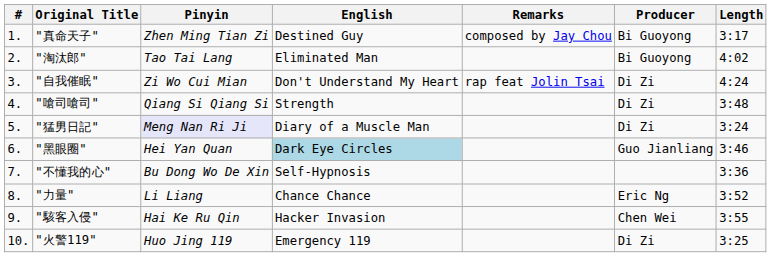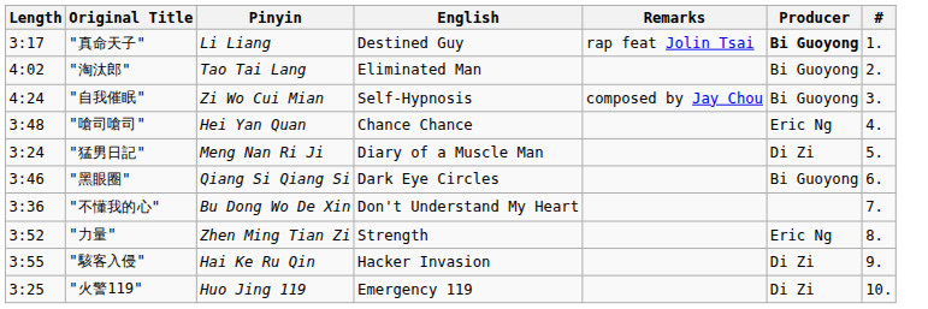columns swapped: # <-> Length
"真命天子" | Pinyin: Zhen Ming Tian Zi -> Li Liang
"真命天子" | Remarks: composed by Jay Chou -> rap feat Jolin Tsai
"真命天子" | Producer: normal -> bold
"自我催眠" | English: Don't Understand My Heart -> Self-Hypnosis
"自我催眠" | Remarks: rap feat Jolin Tsai -> composed by Jay Chou
"自我催眠" | Producer: Di Zi -> Bi Guoyong
"嗆司嗆司" | Pinyin: Qiang Si Qiang Si -> Hei Yan Quan
"嗆司嗆司" | English: Strength -> Chance Chance
"嗆司嗆司" | Producer: Di Zi -> Eric Ng
"猛男日記" | Pinyin: lavender background -> no background
"黑眼圈" | Pinyin: Hei Yan Quan -> Qiang Si Qiang Si
"黑眼圈" | English: lightblue background -> no background
"黑眼圈" | Producer: Guo Jianliang -> Bi Guoyong
"不懂我的心" | English: Self-Hypnosis -> Don't Understand My Heart
"力量" | Pinyin: Li Liang -> Zhen Ming Tian Zi
"力量" | English: Chance Chance -> Strength
"駭客入侵" | Producer: Chen Wei -> Di Zi
